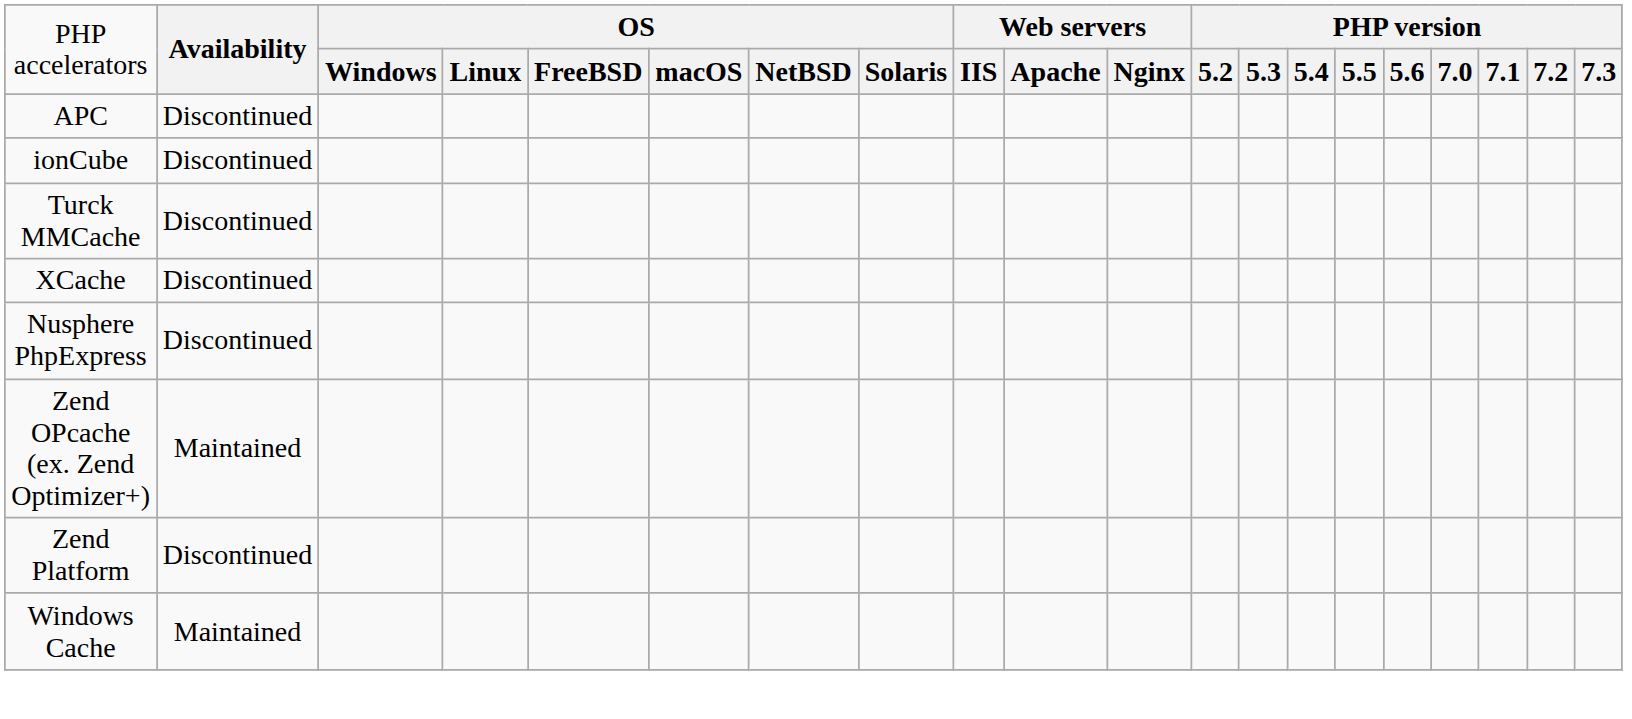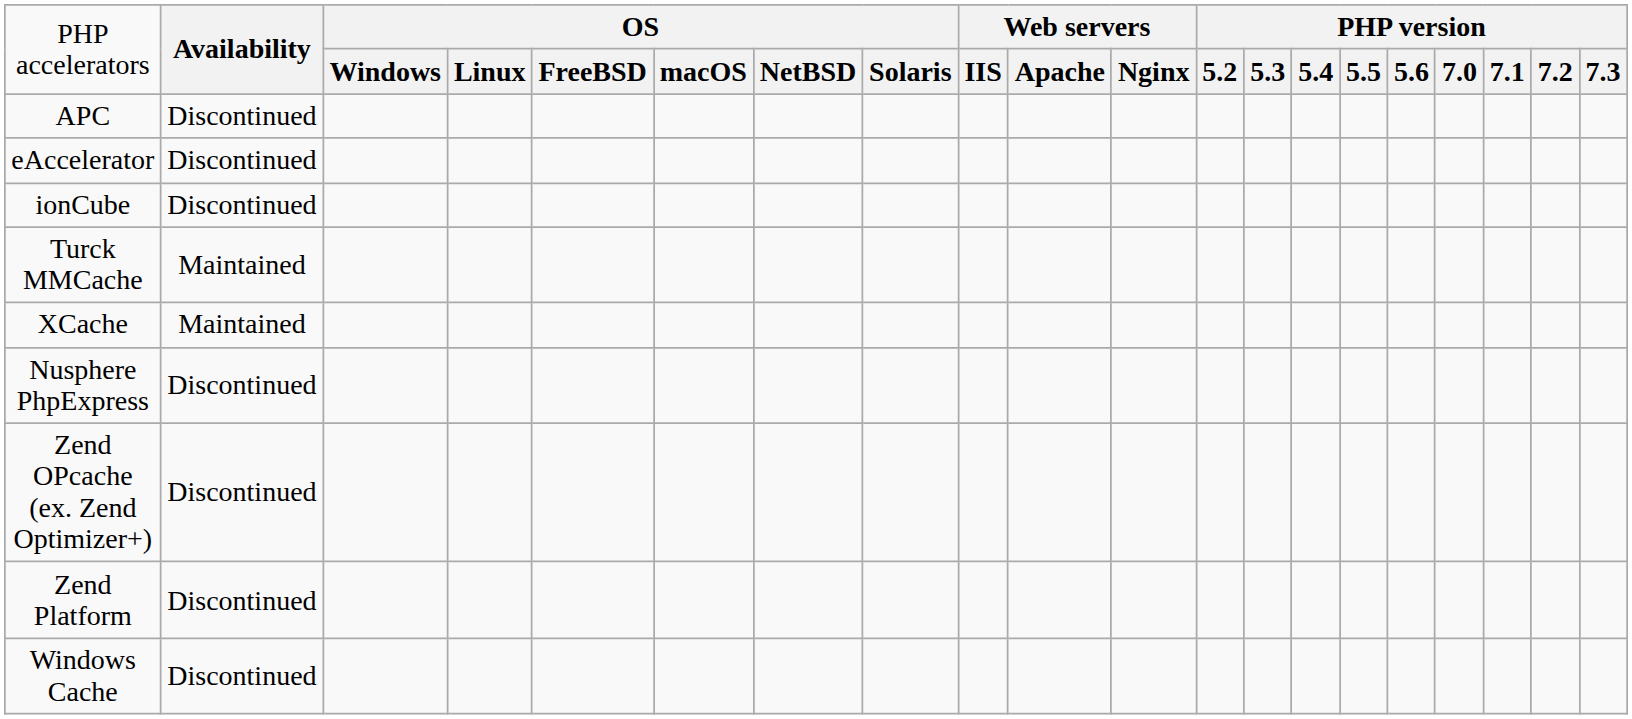+ row: eAccelerator | Discontinued
Turck MMCache | column 2: Discontinued -> Maintained
XCache | column 2: Discontinued -> Maintained
Zend OPcache (ex. Zend Optimizer+) | column 2: Maintained -> Discontinued
Windows Cache | column 2: Maintained -> Discontinued
